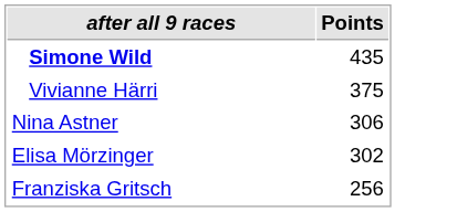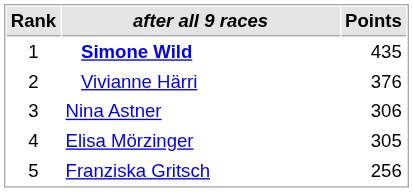+ column: Rank | 1 | 2 | 3 | 4 | 5
Vivianne Härri | Points: 375 -> 376
Elisa Mörzinger | Points: 302 -> 305
